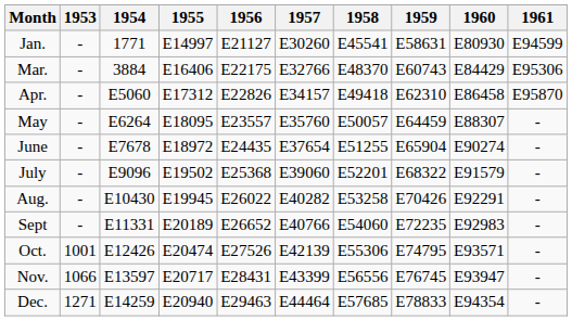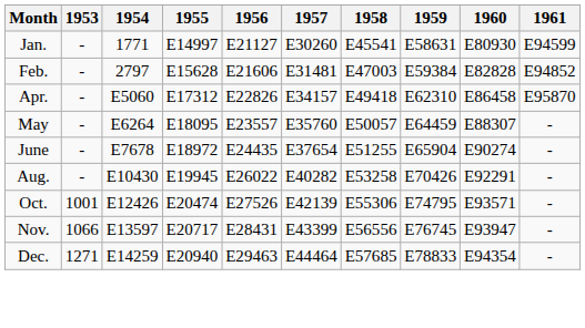+ row: Feb. | - | 2797 | E15628 | E21606 | E31481 | E47003 | E59384 | E82828 | E94852
- row: Mar. | - | 3884 | E16406 | E22175 | E32766 | E48370 | E60743 | E84429 | E95306
- row: July | - | E9096 | E19502 | E25368 | E39060 | E52201 | E68322 | E91579 | -
- row: Sept | - | E11331 | E20189 | E26652 | E40766 | E54060 | E72235 | E92983 | -
